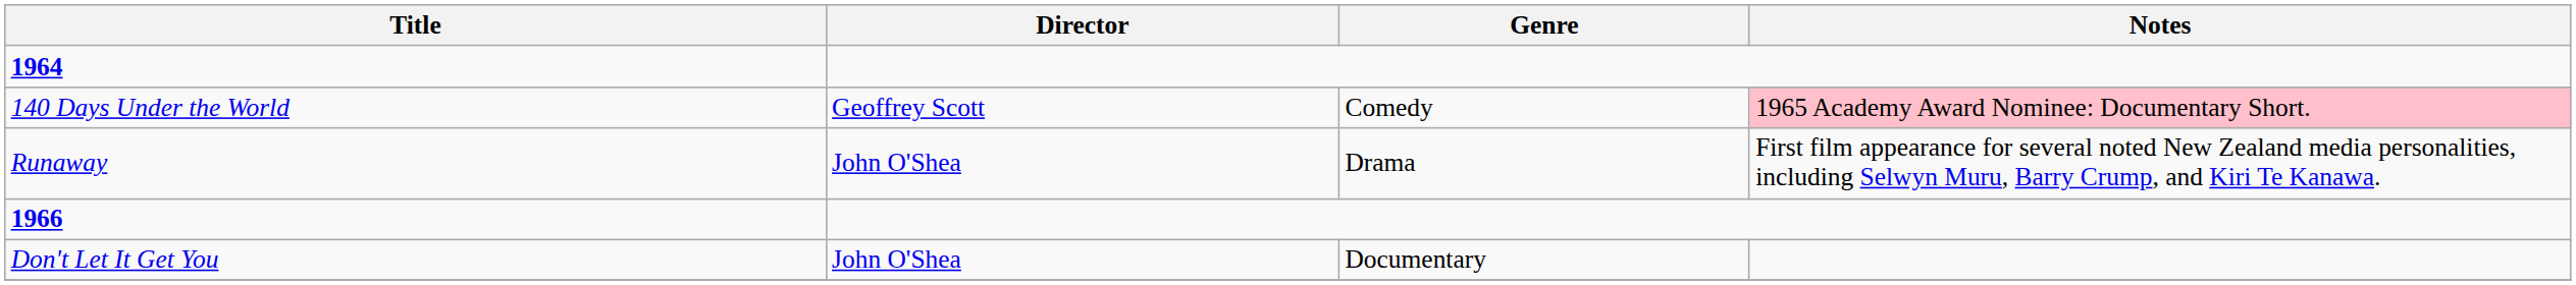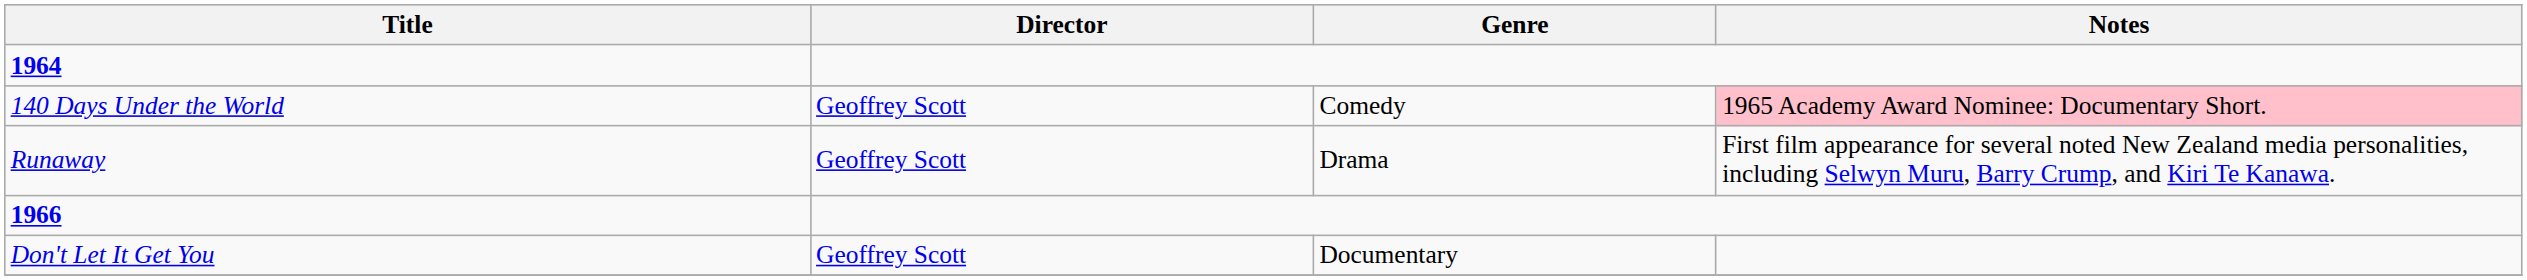Runaway | Director: John O'Shea -> Geoffrey Scott
Don't Let It Get You | Director: John O'Shea -> Geoffrey Scott
